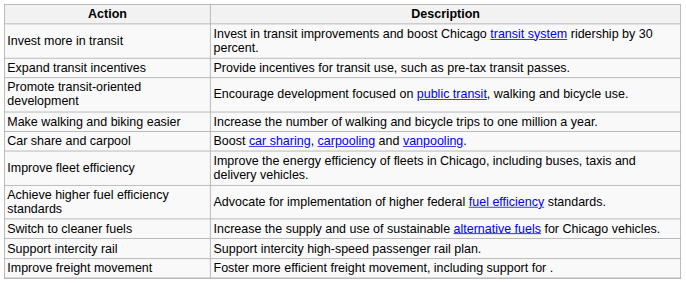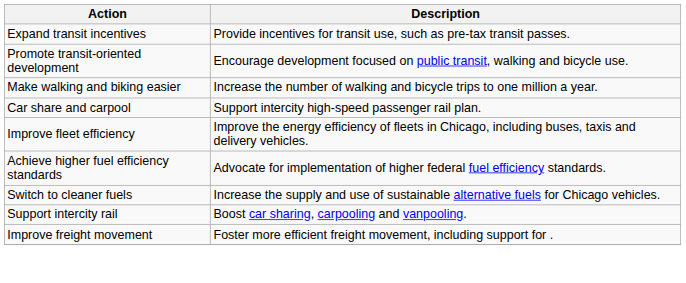- row: Invest more in transit | Invest in transit improvements and boost Chicago transit system ridership by 30 percent.
Car share and carpool | Description: Boost car sharing, carpooling and vanpooling. -> Support intercity high-speed passenger rail plan.
Support intercity rail | Description: Support intercity high-speed passenger rail plan. -> Boost car sharing, carpooling and vanpooling.
